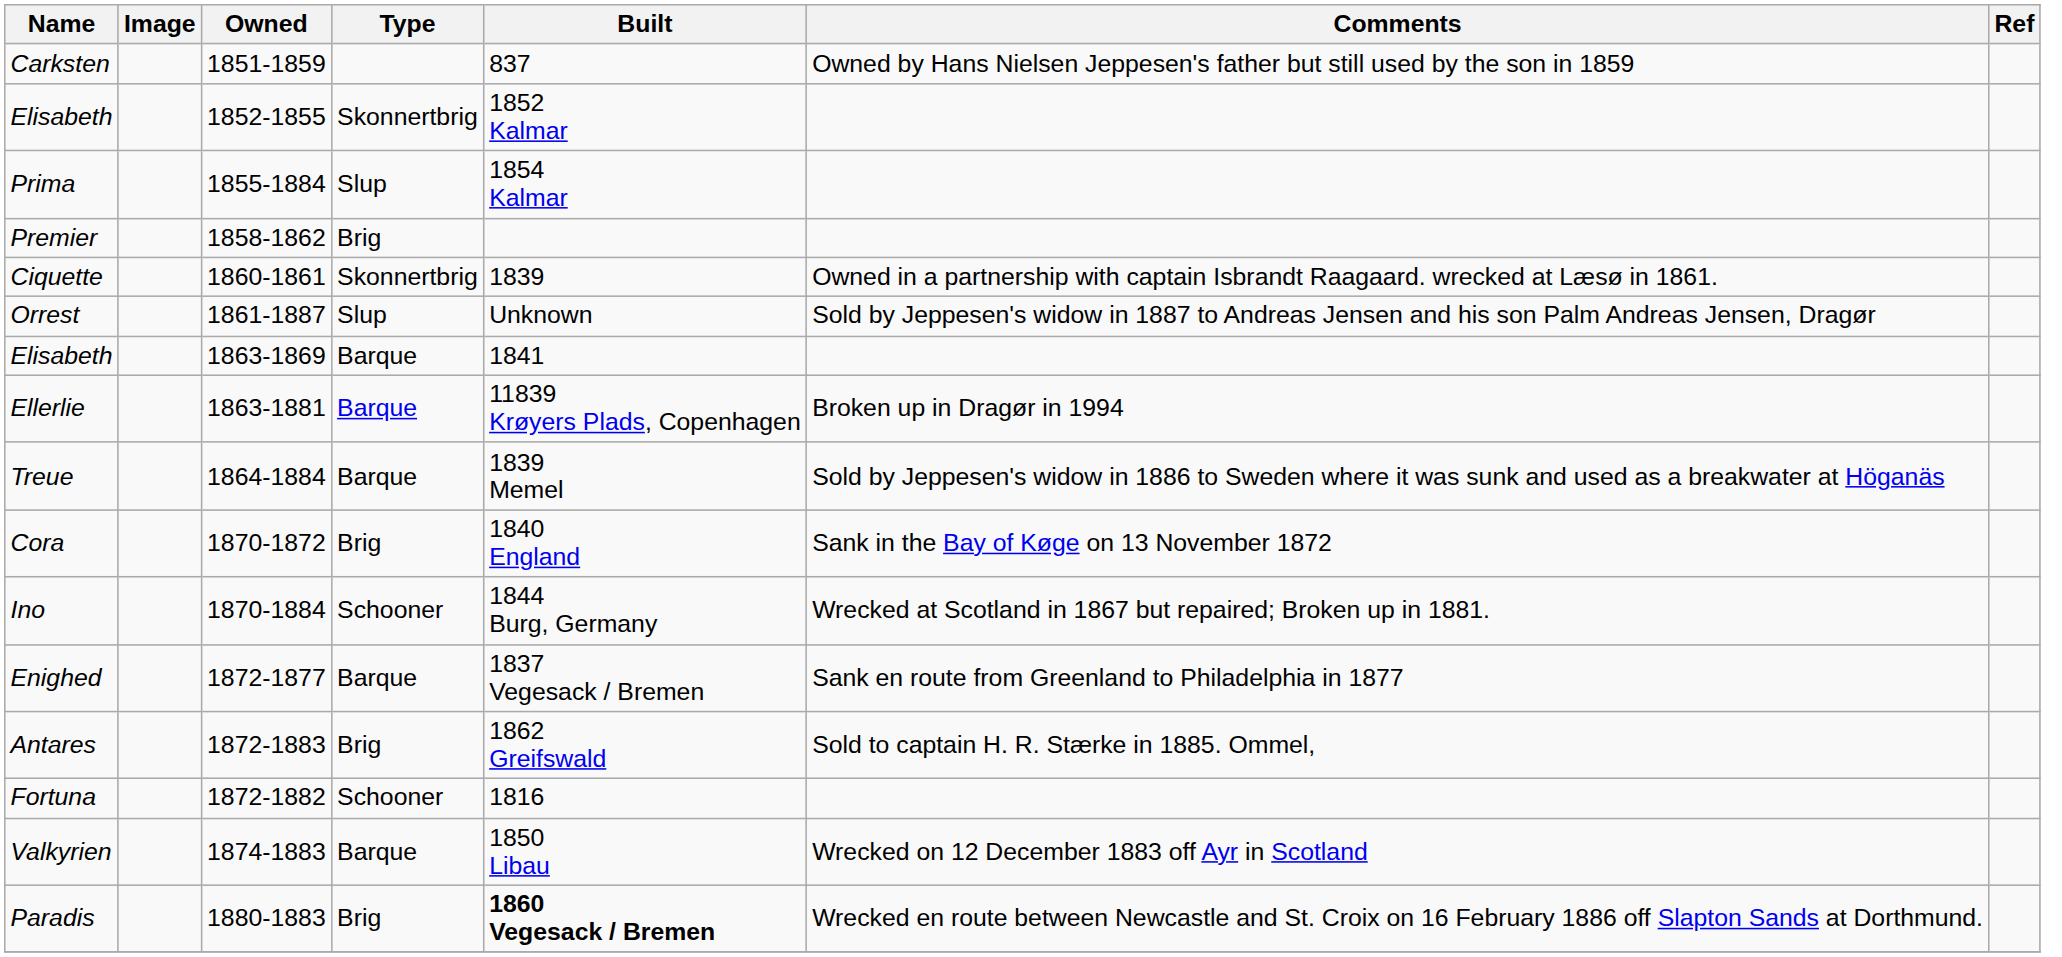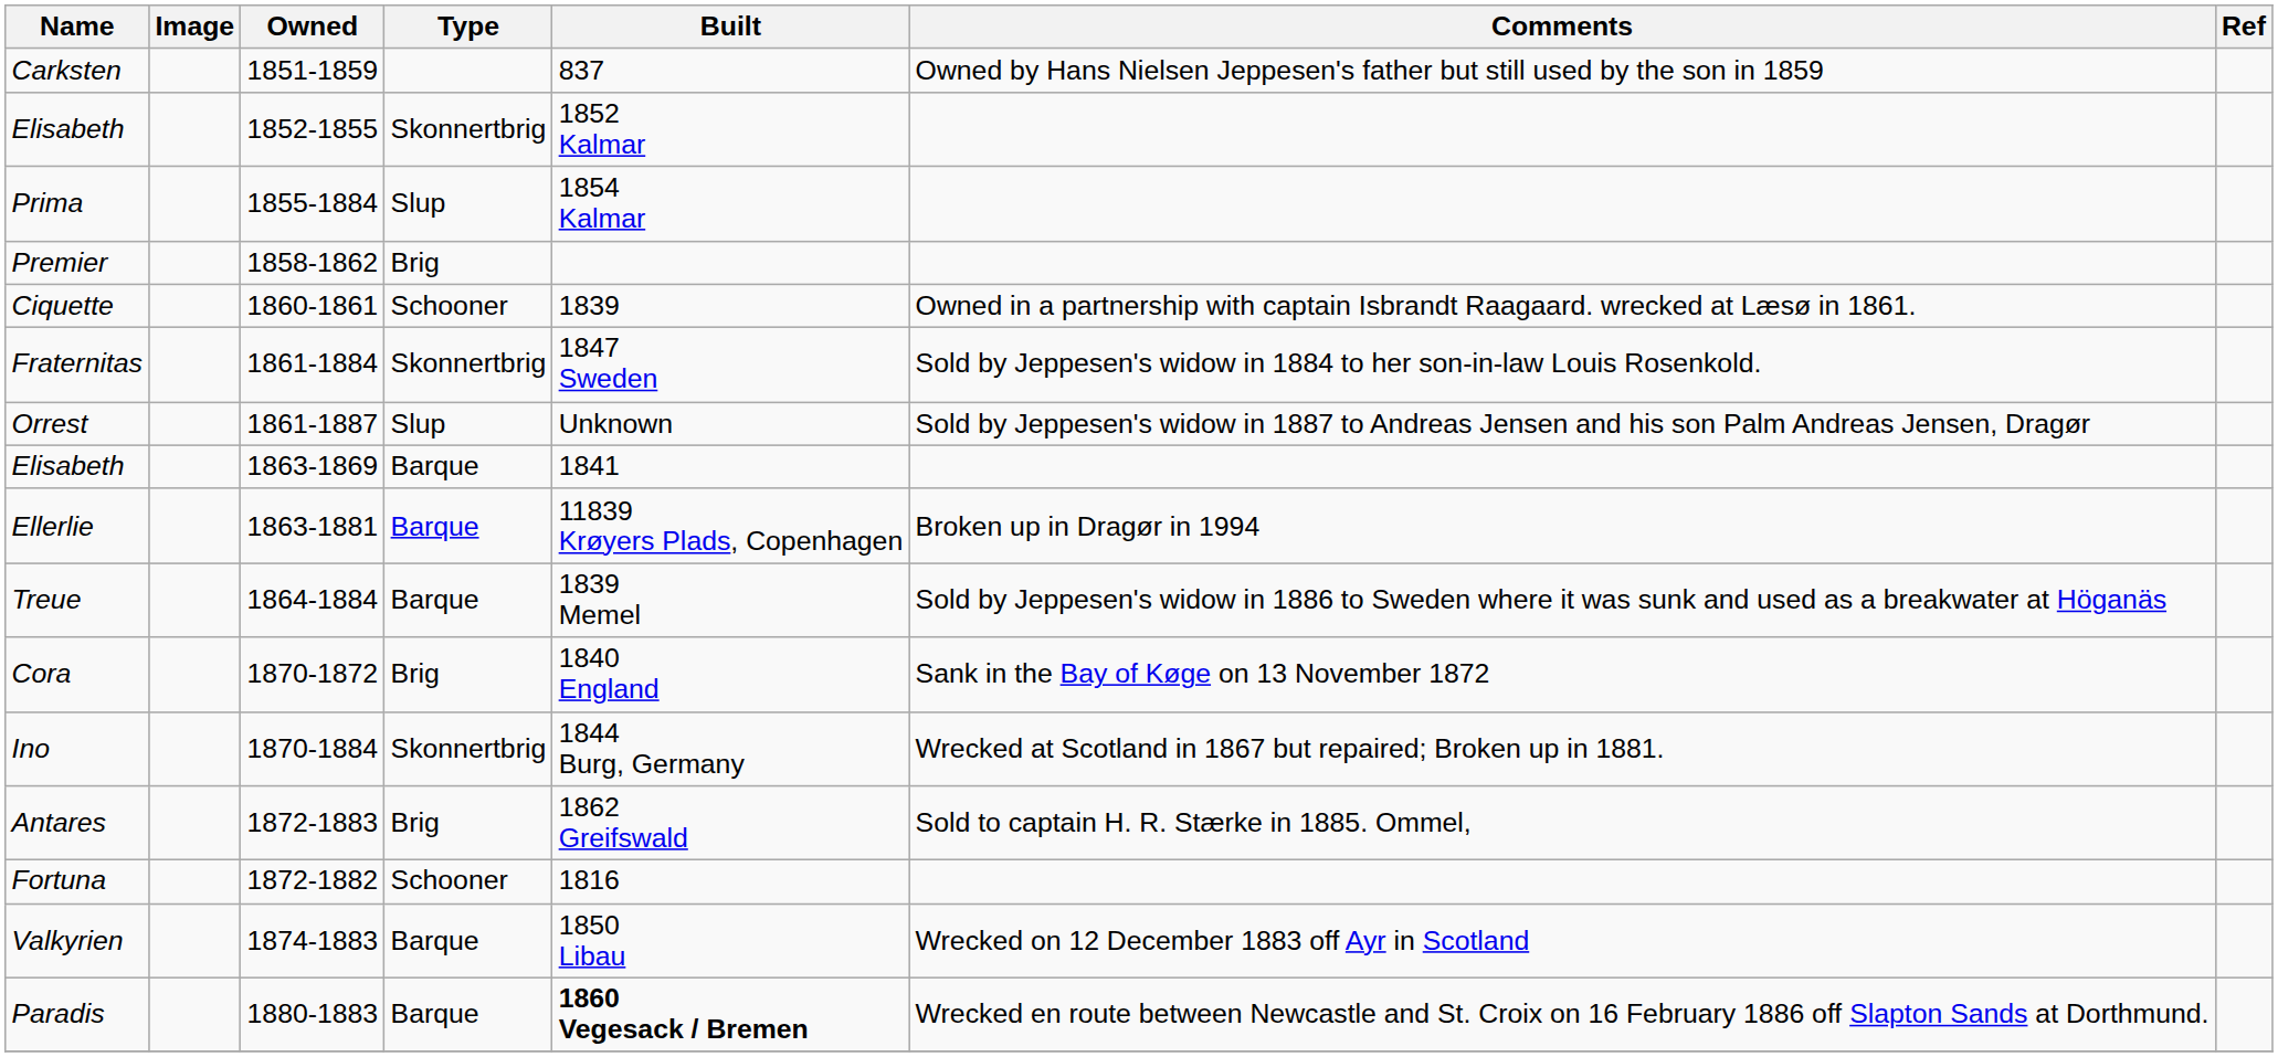Ciquette | Type: Skonnertbrig -> Schooner
+ row: Fraternitas | 1861-1884 | Skonnertbrig | 1847 Sweden | Sold by Jeppesen's widow in 1884 to her son-in-law Louis Rosenkold.
Ino | Type: Schooner -> Skonnertbrig
- row: Enighed | 1872-1877 | Barque | 1837 Vegesack / Bremen | Sank en route from Greenland to Philadelphia in 1877
Paradis | Type: Brig -> Barque
